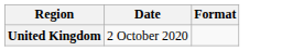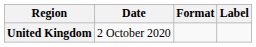+ column: Label
